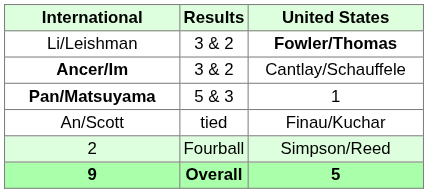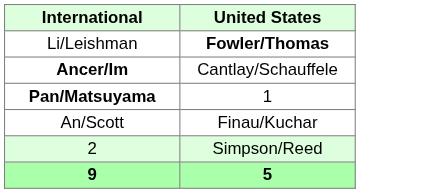- column: Results | 3 & 2 | 3 & 2 | 5 & 3 | tied | Fourball | Overall
